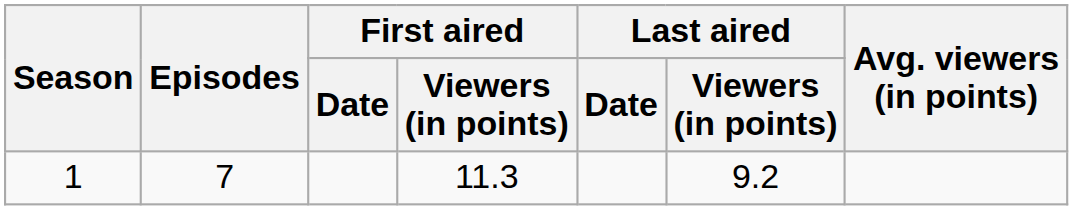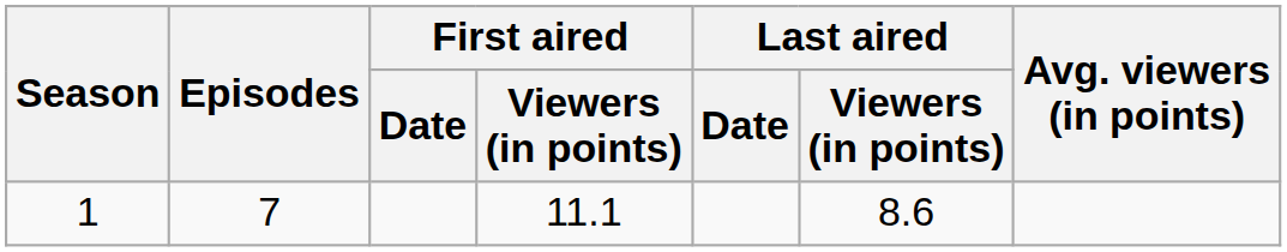1 | First aired / Viewers (in points): 11.3 -> 11.1
1 | Last aired / Viewers (in points): 9.2 -> 8.6
